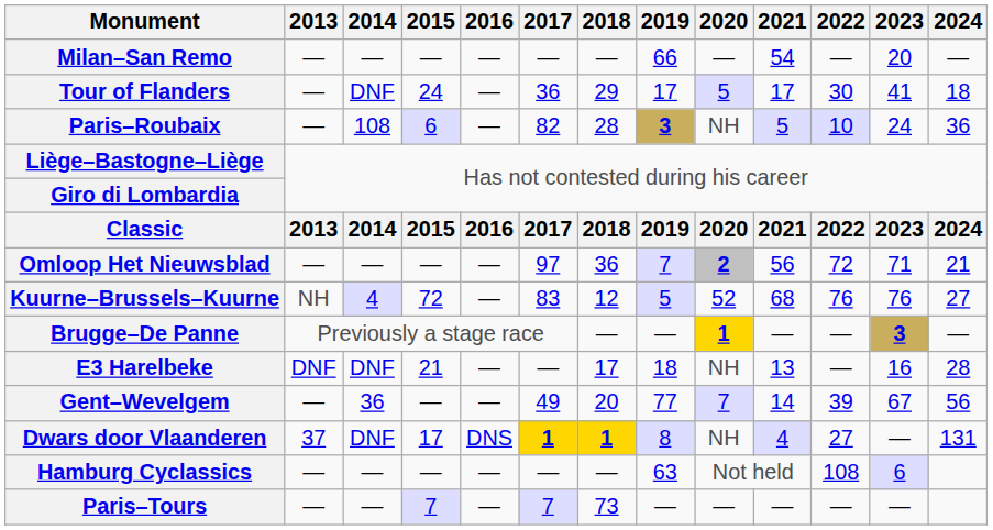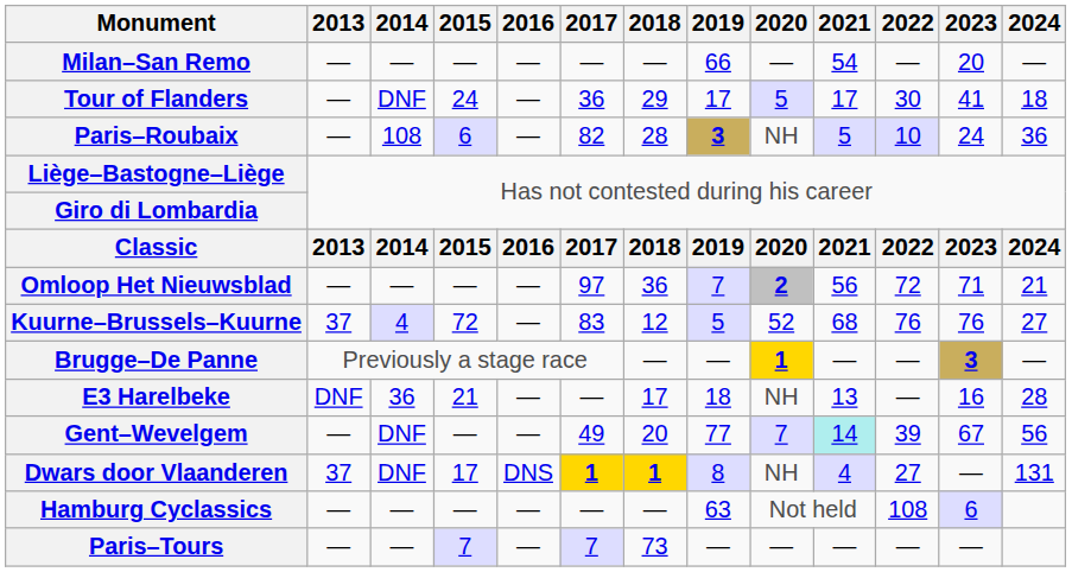Kuurne–Brussels–Kuurne | 2013: NH -> 37
E3 Harelbeke | 2014: DNF -> 36
Gent–Wevelgem | 2014: 36 -> DNF
Gent–Wevelgem | 2021: no background -> paleturquoise background
